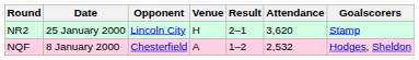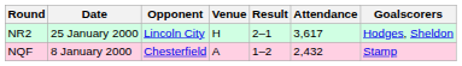NR2 | Attendance: 3,620 -> 3,617
NR2 | Goalscorers: Stamp -> Hodges, Sheldon
NQF | Attendance: 2,532 -> 2,432
NQF | Goalscorers: Hodges, Sheldon -> Stamp
